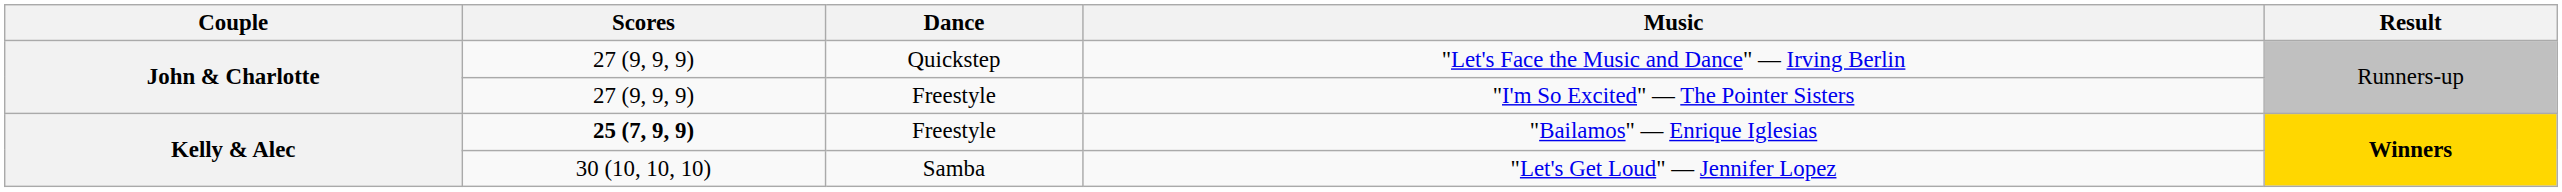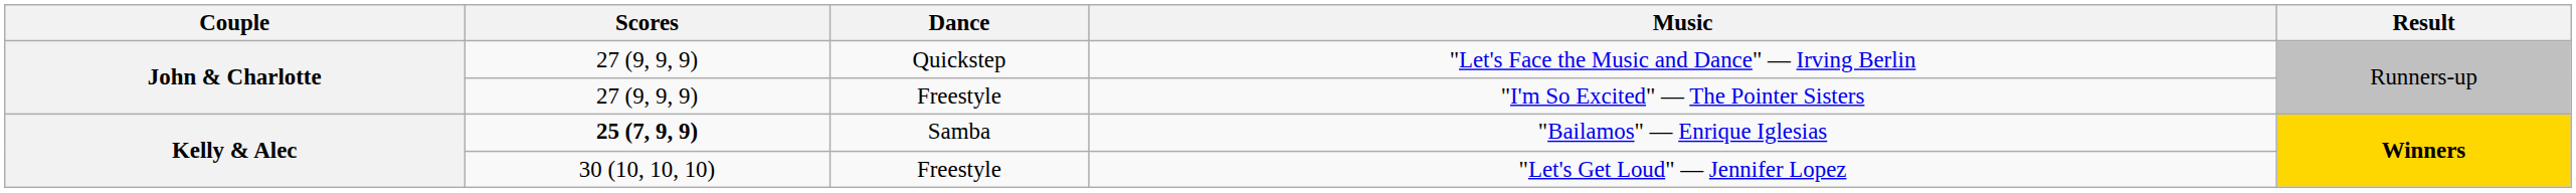"Bailamos" — Enrique Iglesias | Dance: Freestyle -> Samba
"Let's Get Loud" — Jennifer Lopez | Dance: Samba -> Freestyle
